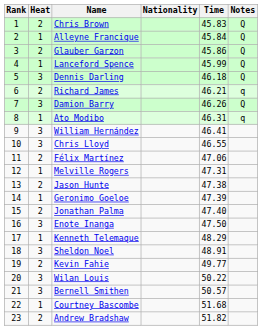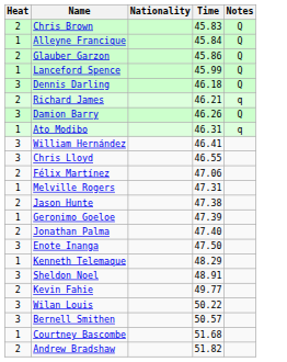- column: Rank | 1 | 2 | 3 | 4 | 5 | 6 | 7 | 8 | 9 | 10 | 11 | 12 | 13 | 14 | 15 | 16 | 17 | 18 | 19 | 20 | 21 | 22 | 23
